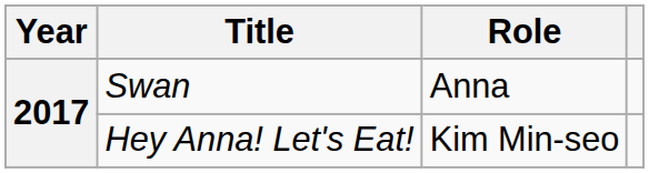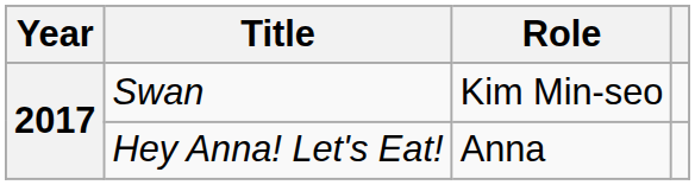Swan | Role: Anna -> Kim Min-seo
Hey Anna! Let's Eat! | Role: Kim Min-seo -> Anna
